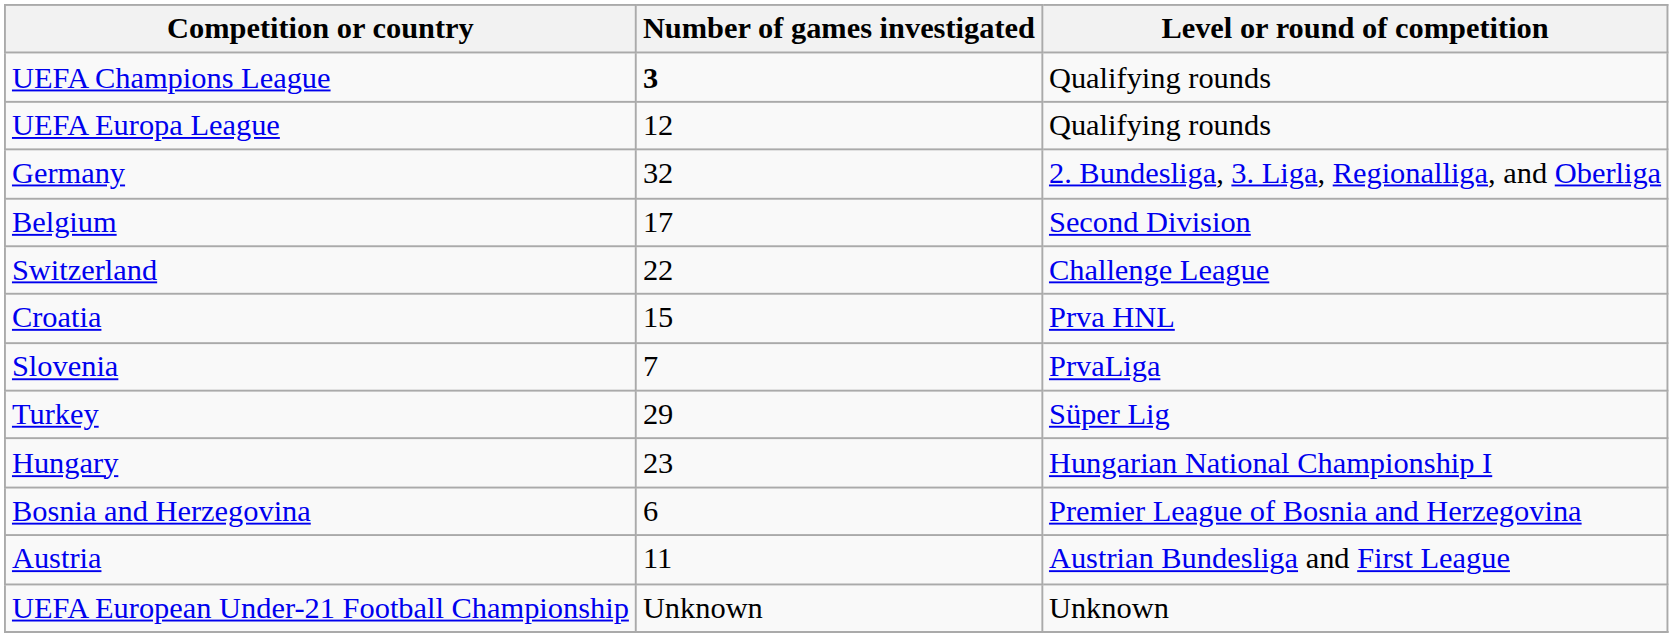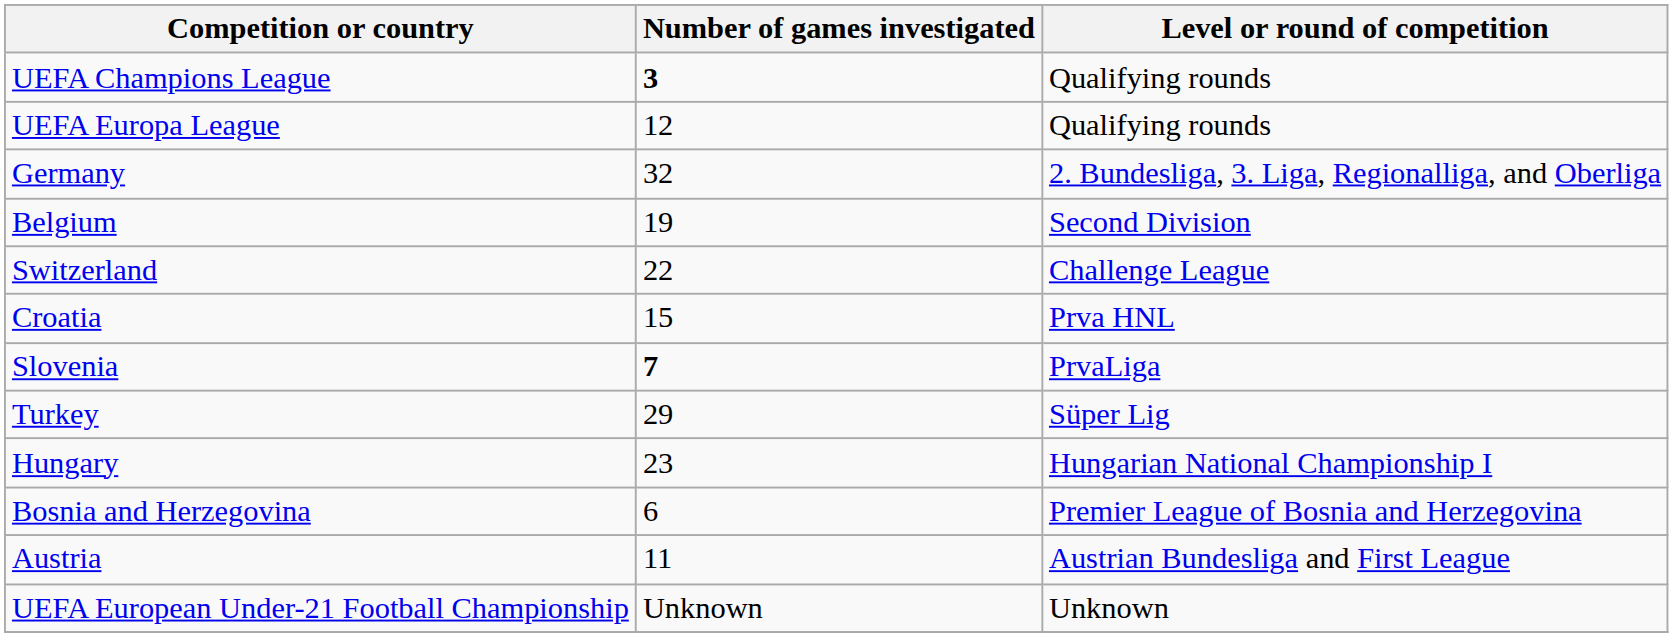Belgium | Number of games investigated: 17 -> 19
Slovenia | Number of games investigated: normal -> bold
